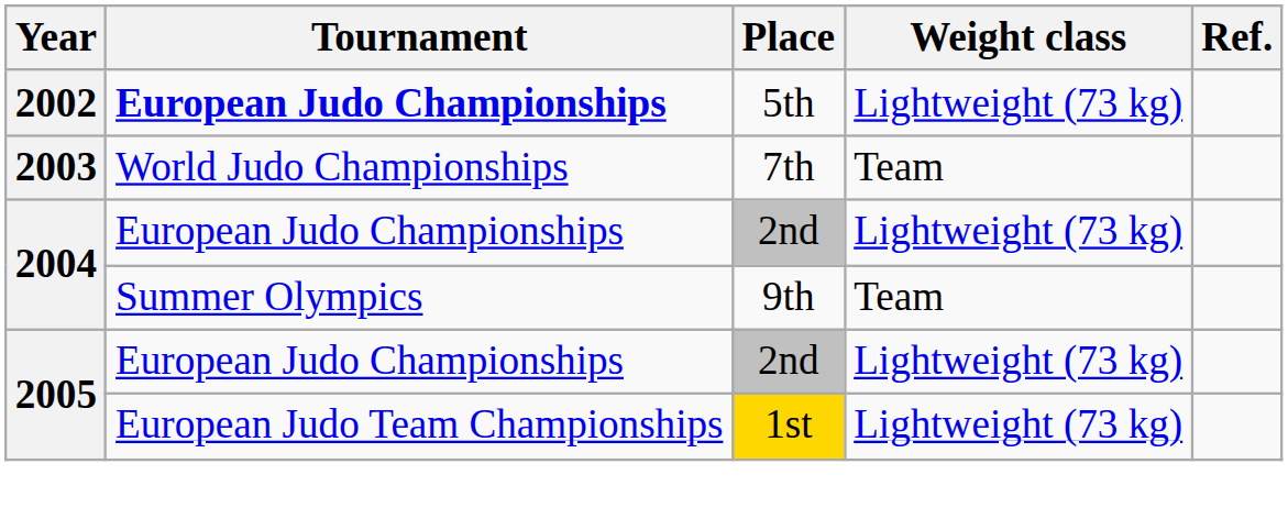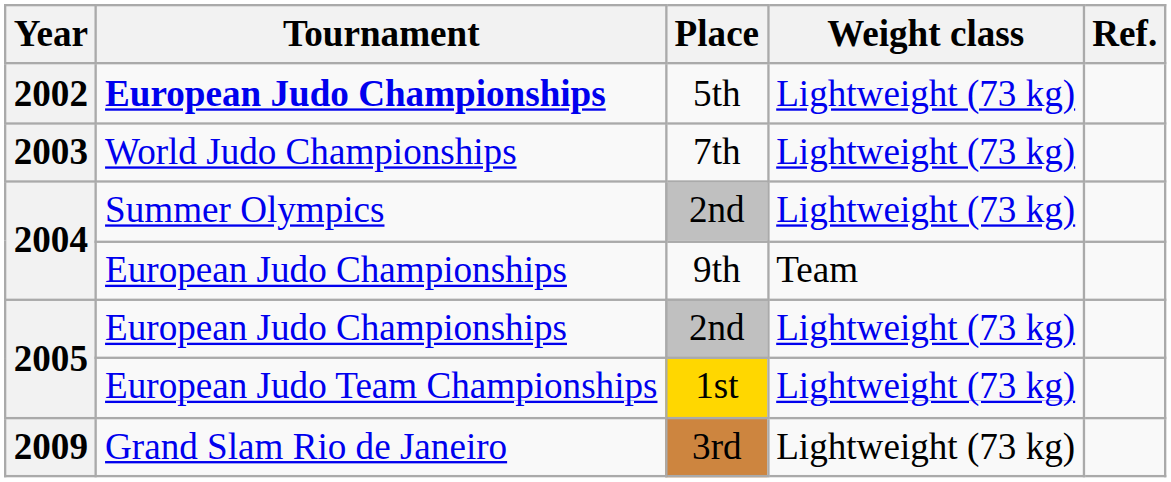7th | Weight class: Team -> Lightweight (73 kg)
2004 / 2nd | Tournament: European Judo Championships -> Summer Olympics
9th | Tournament: Summer Olympics -> European Judo Championships
+ row: 2009 | Grand Slam Rio de Janeiro | 3rd | Lightweight (73 kg)
